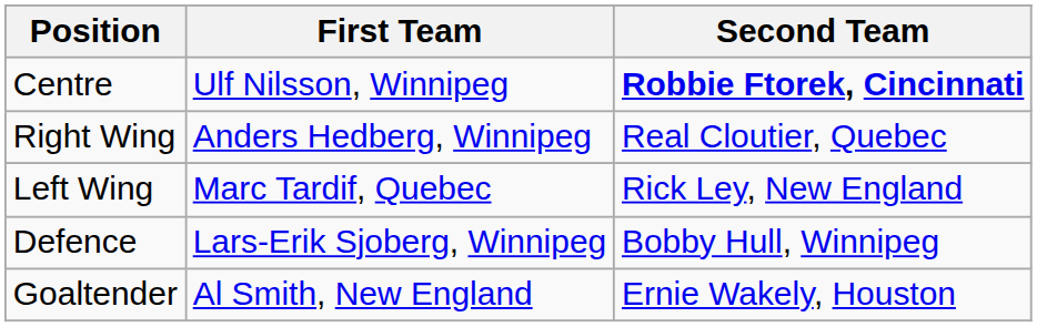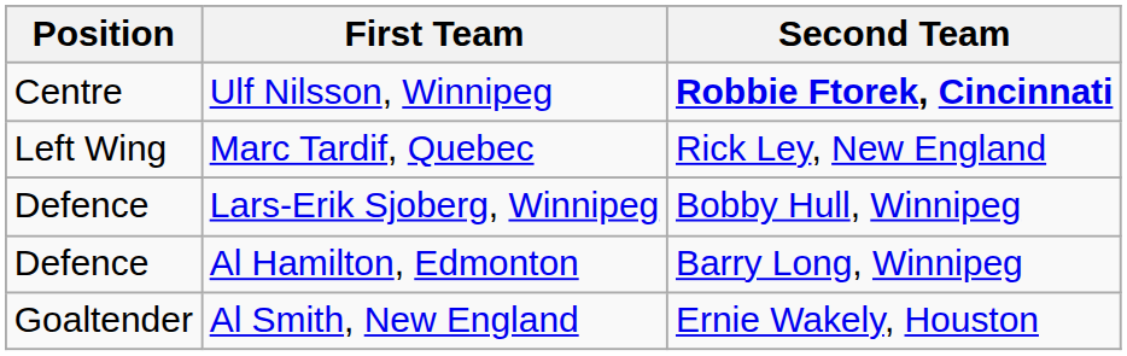- row: Right Wing | Anders Hedberg, Winnipeg | Real Cloutier, Quebec
+ row: Defence | Al Hamilton, Edmonton | Barry Long, Winnipeg
